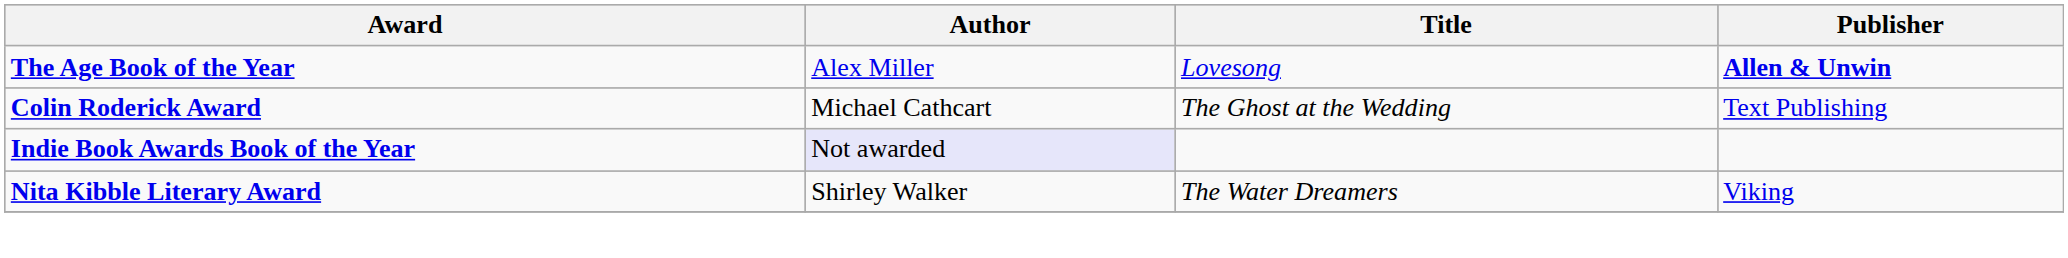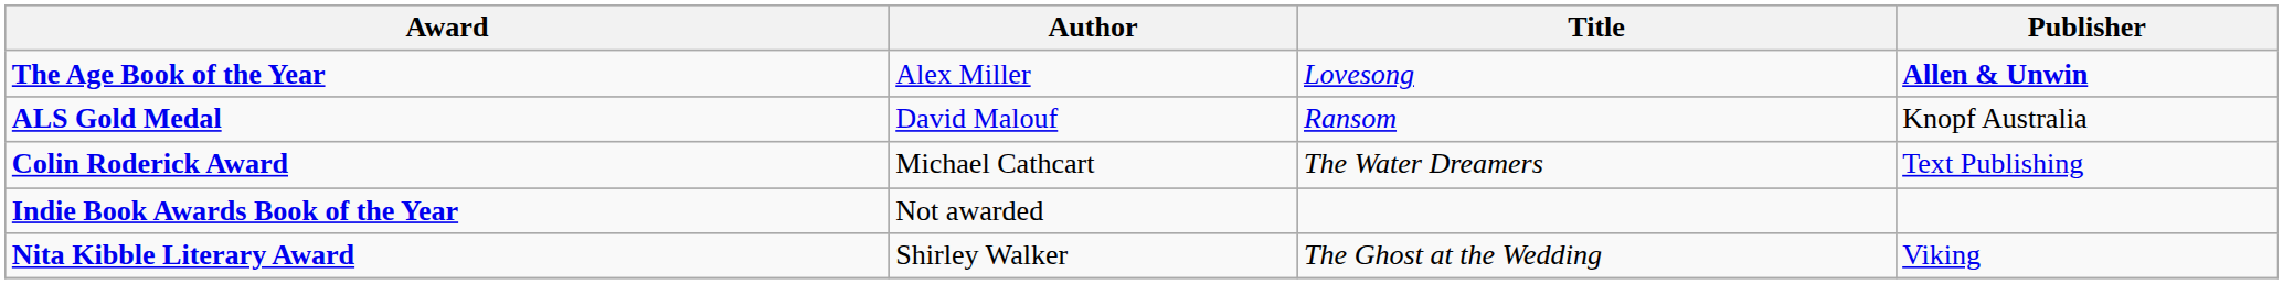+ row: ALS Gold Medal | David Malouf | Ransom | Knopf Australia
Colin Roderick Award | Title: The Ghost at the Wedding -> The Water Dreamers
Indie Book Awards Book of the Year | Author: lavender background -> no background
Nita Kibble Literary Award | Title: The Water Dreamers -> The Ghost at the Wedding
